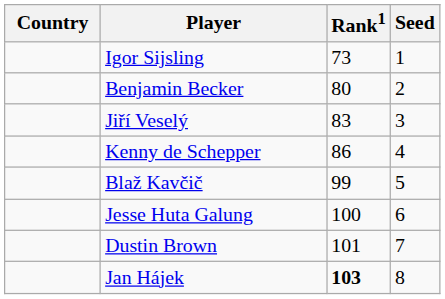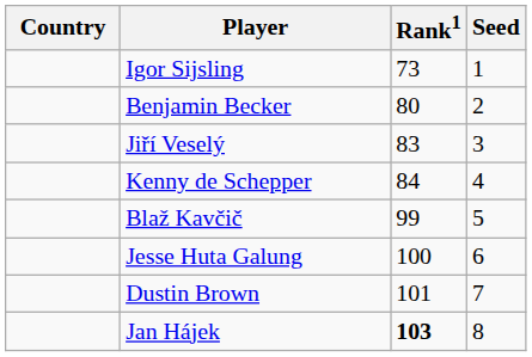Kenny de Schepper | Rank1: 86 -> 84
